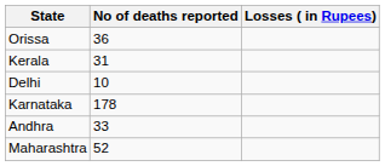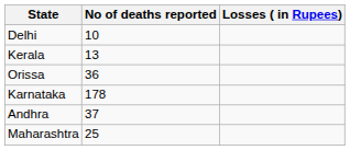rows swapped: Orissa <-> Delhi
Kerala | No of deaths reported: 31 -> 13
Andhra | No of deaths reported: 33 -> 37
Maharashtra | No of deaths reported: 52 -> 25
